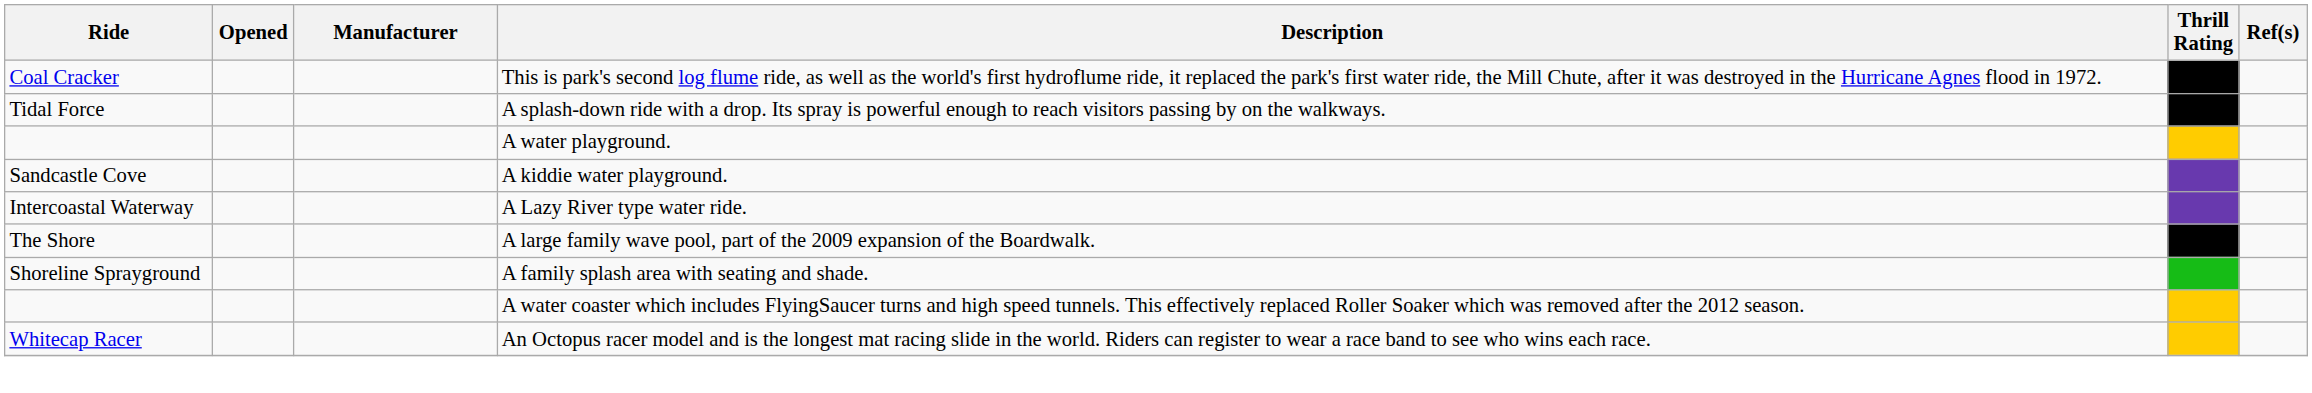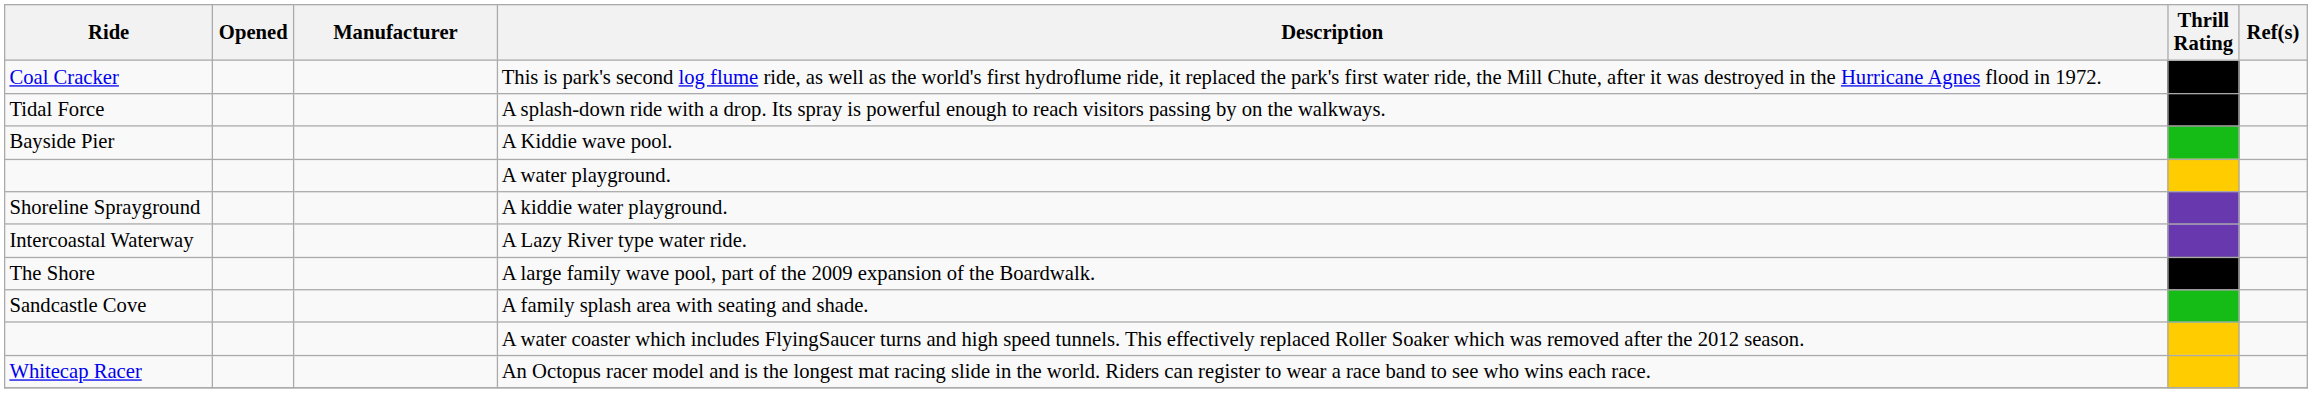+ row: Bayside Pier | A Kiddie wave pool.
A kiddie water playground. | Ride: Sandcastle Cove -> Shoreline Sprayground
A family splash area with seating and shade. | Ride: Shoreline Sprayground -> Sandcastle Cove
